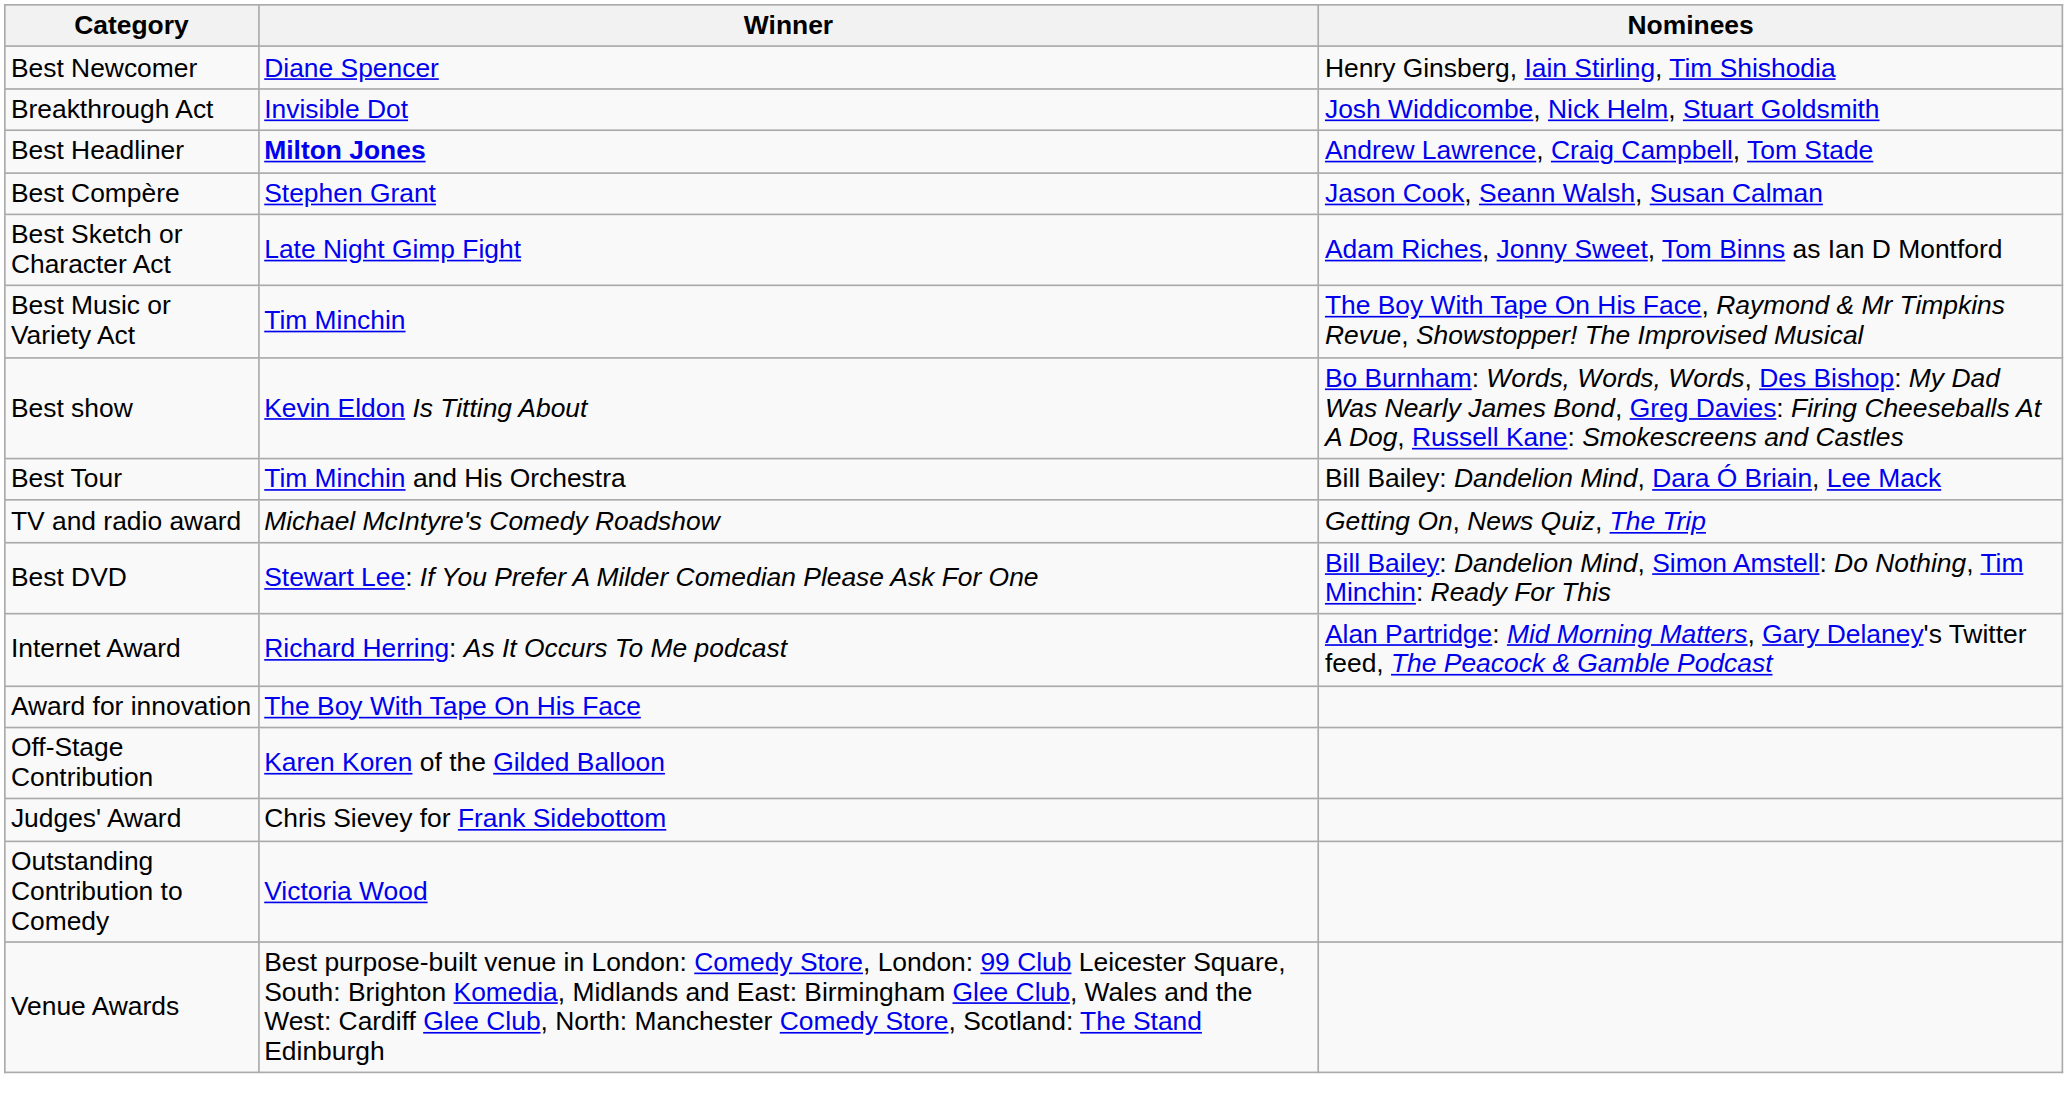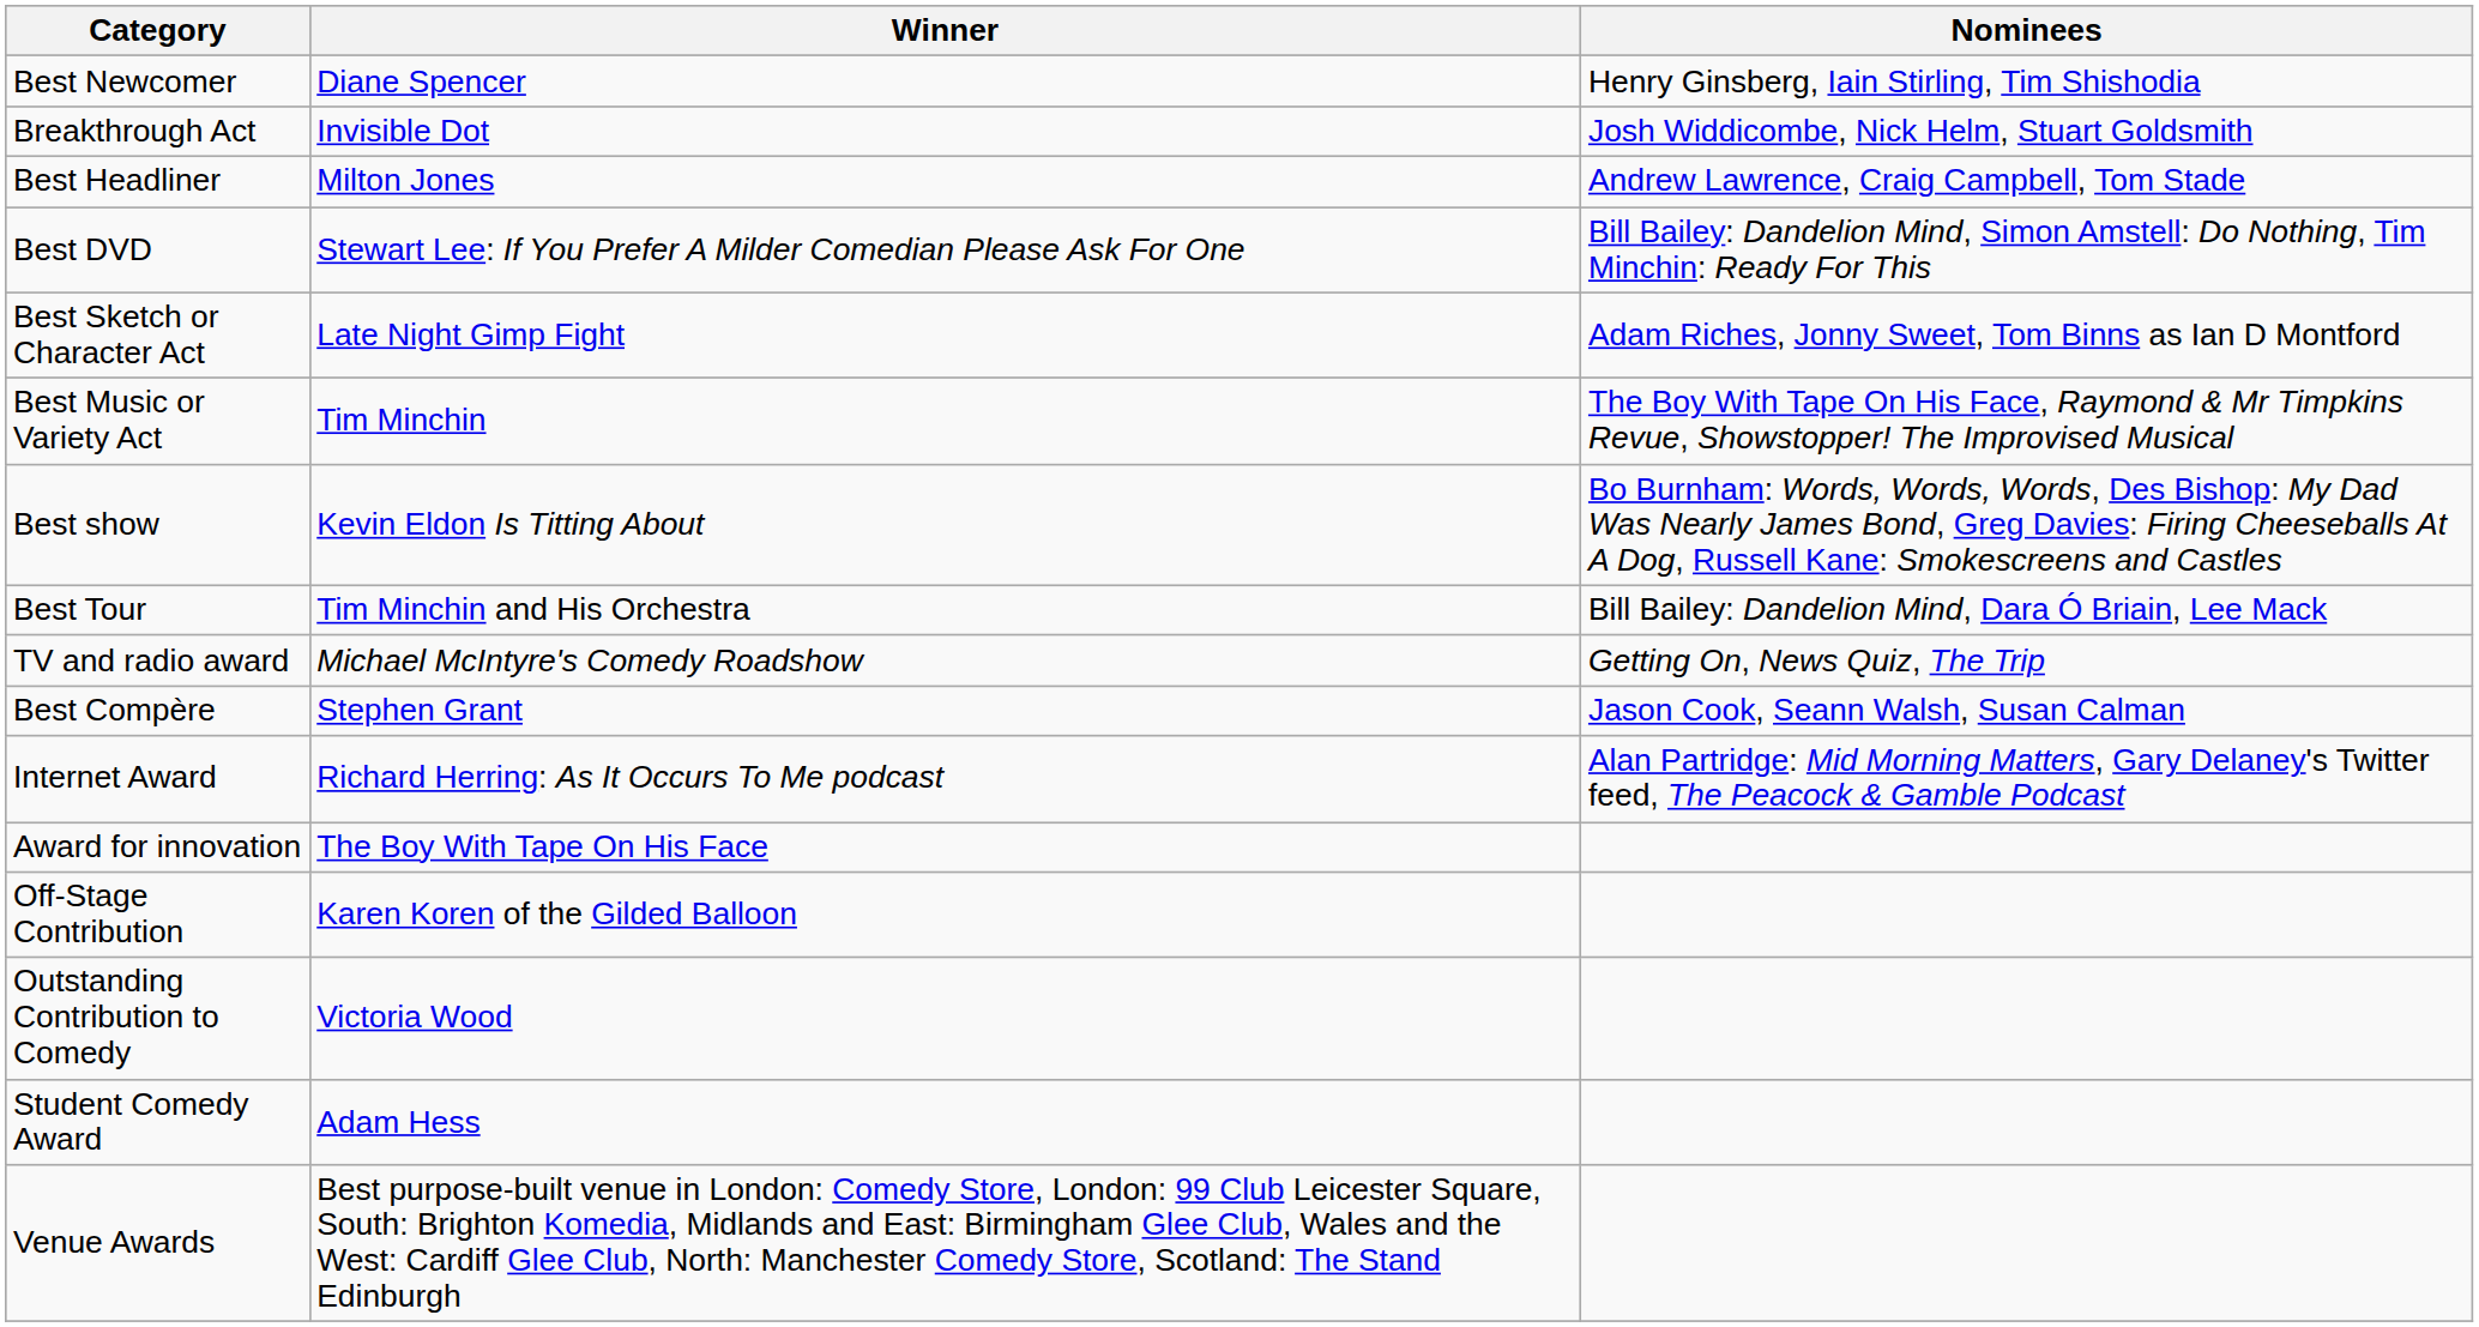Best Headliner | Winner: bold -> normal
rows swapped: Best Compère <-> Best DVD
- row: Judges' Award | Chris Sievey for Frank Sidebottom
+ row: Student Comedy Award | Adam Hess
